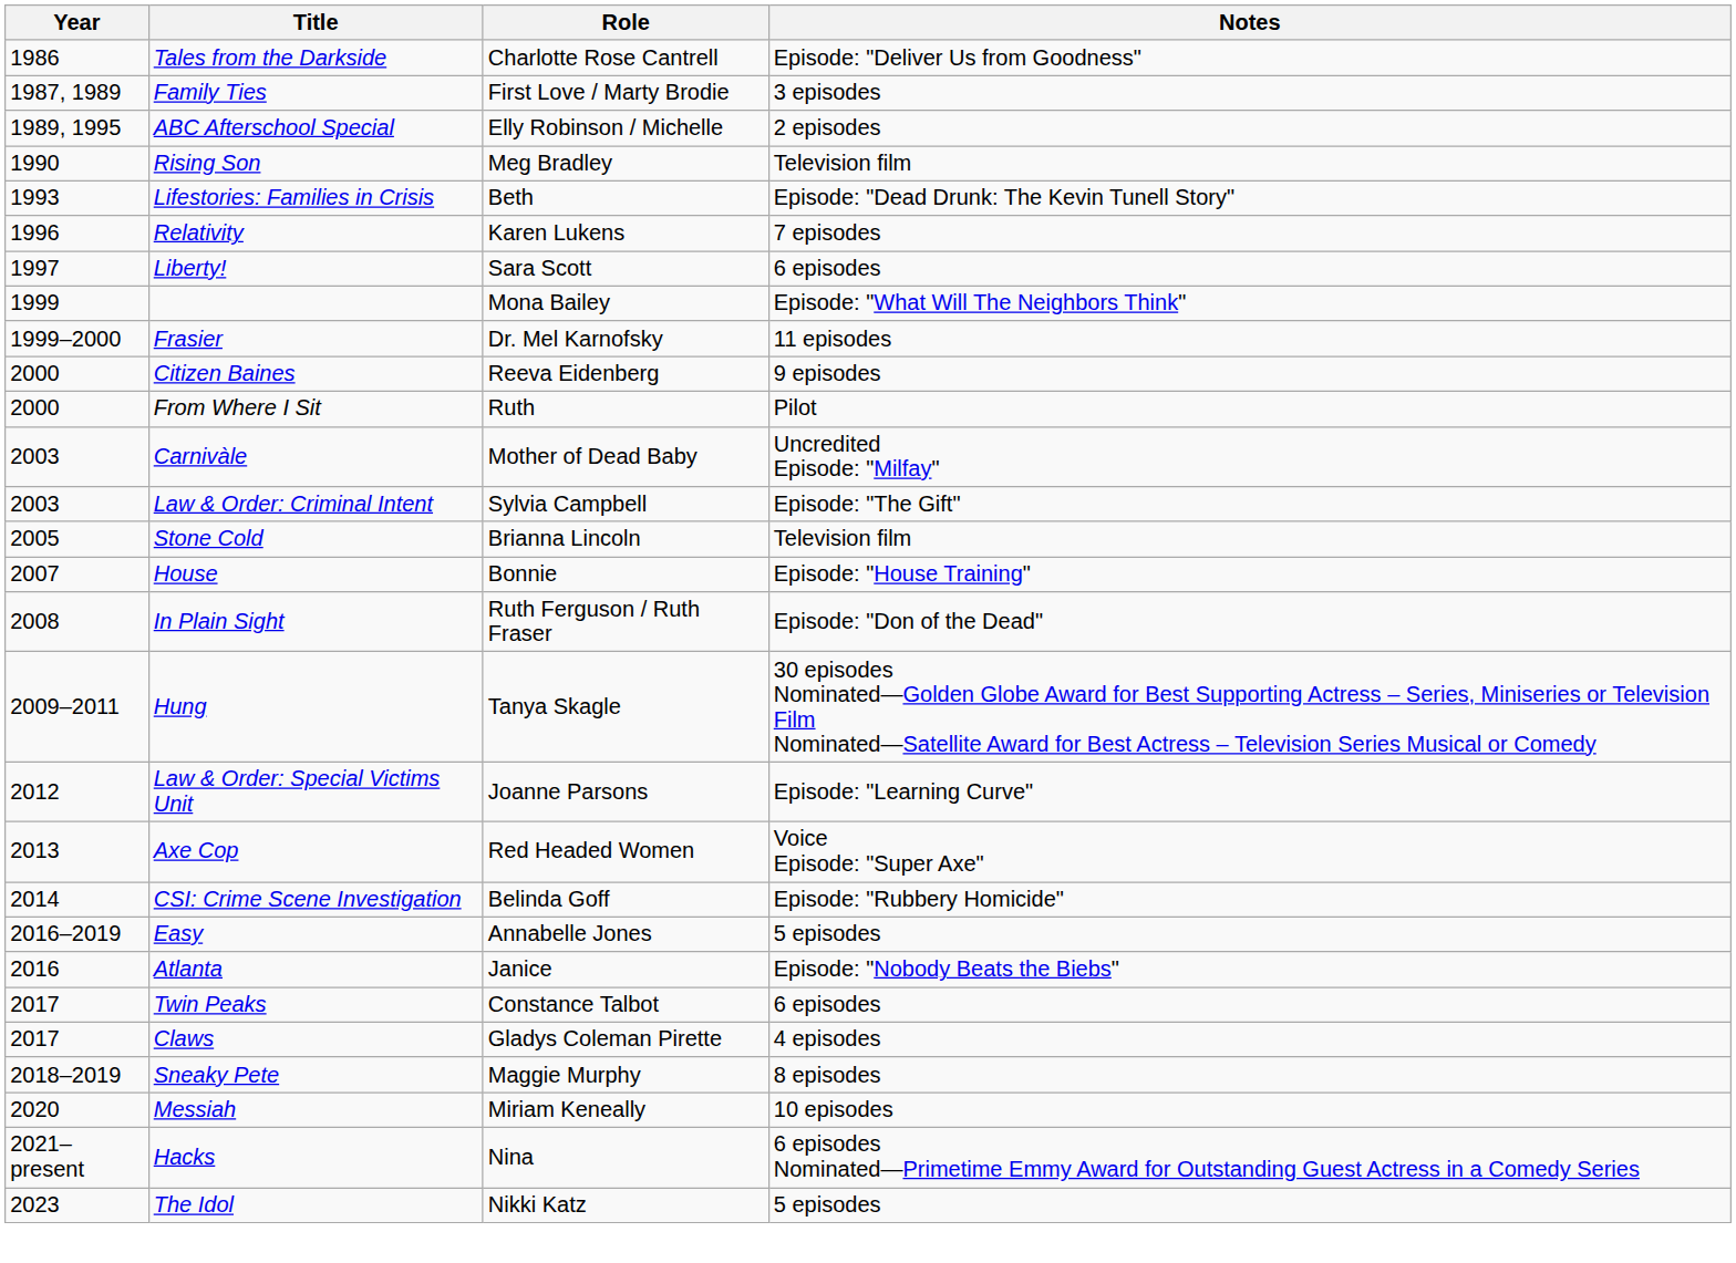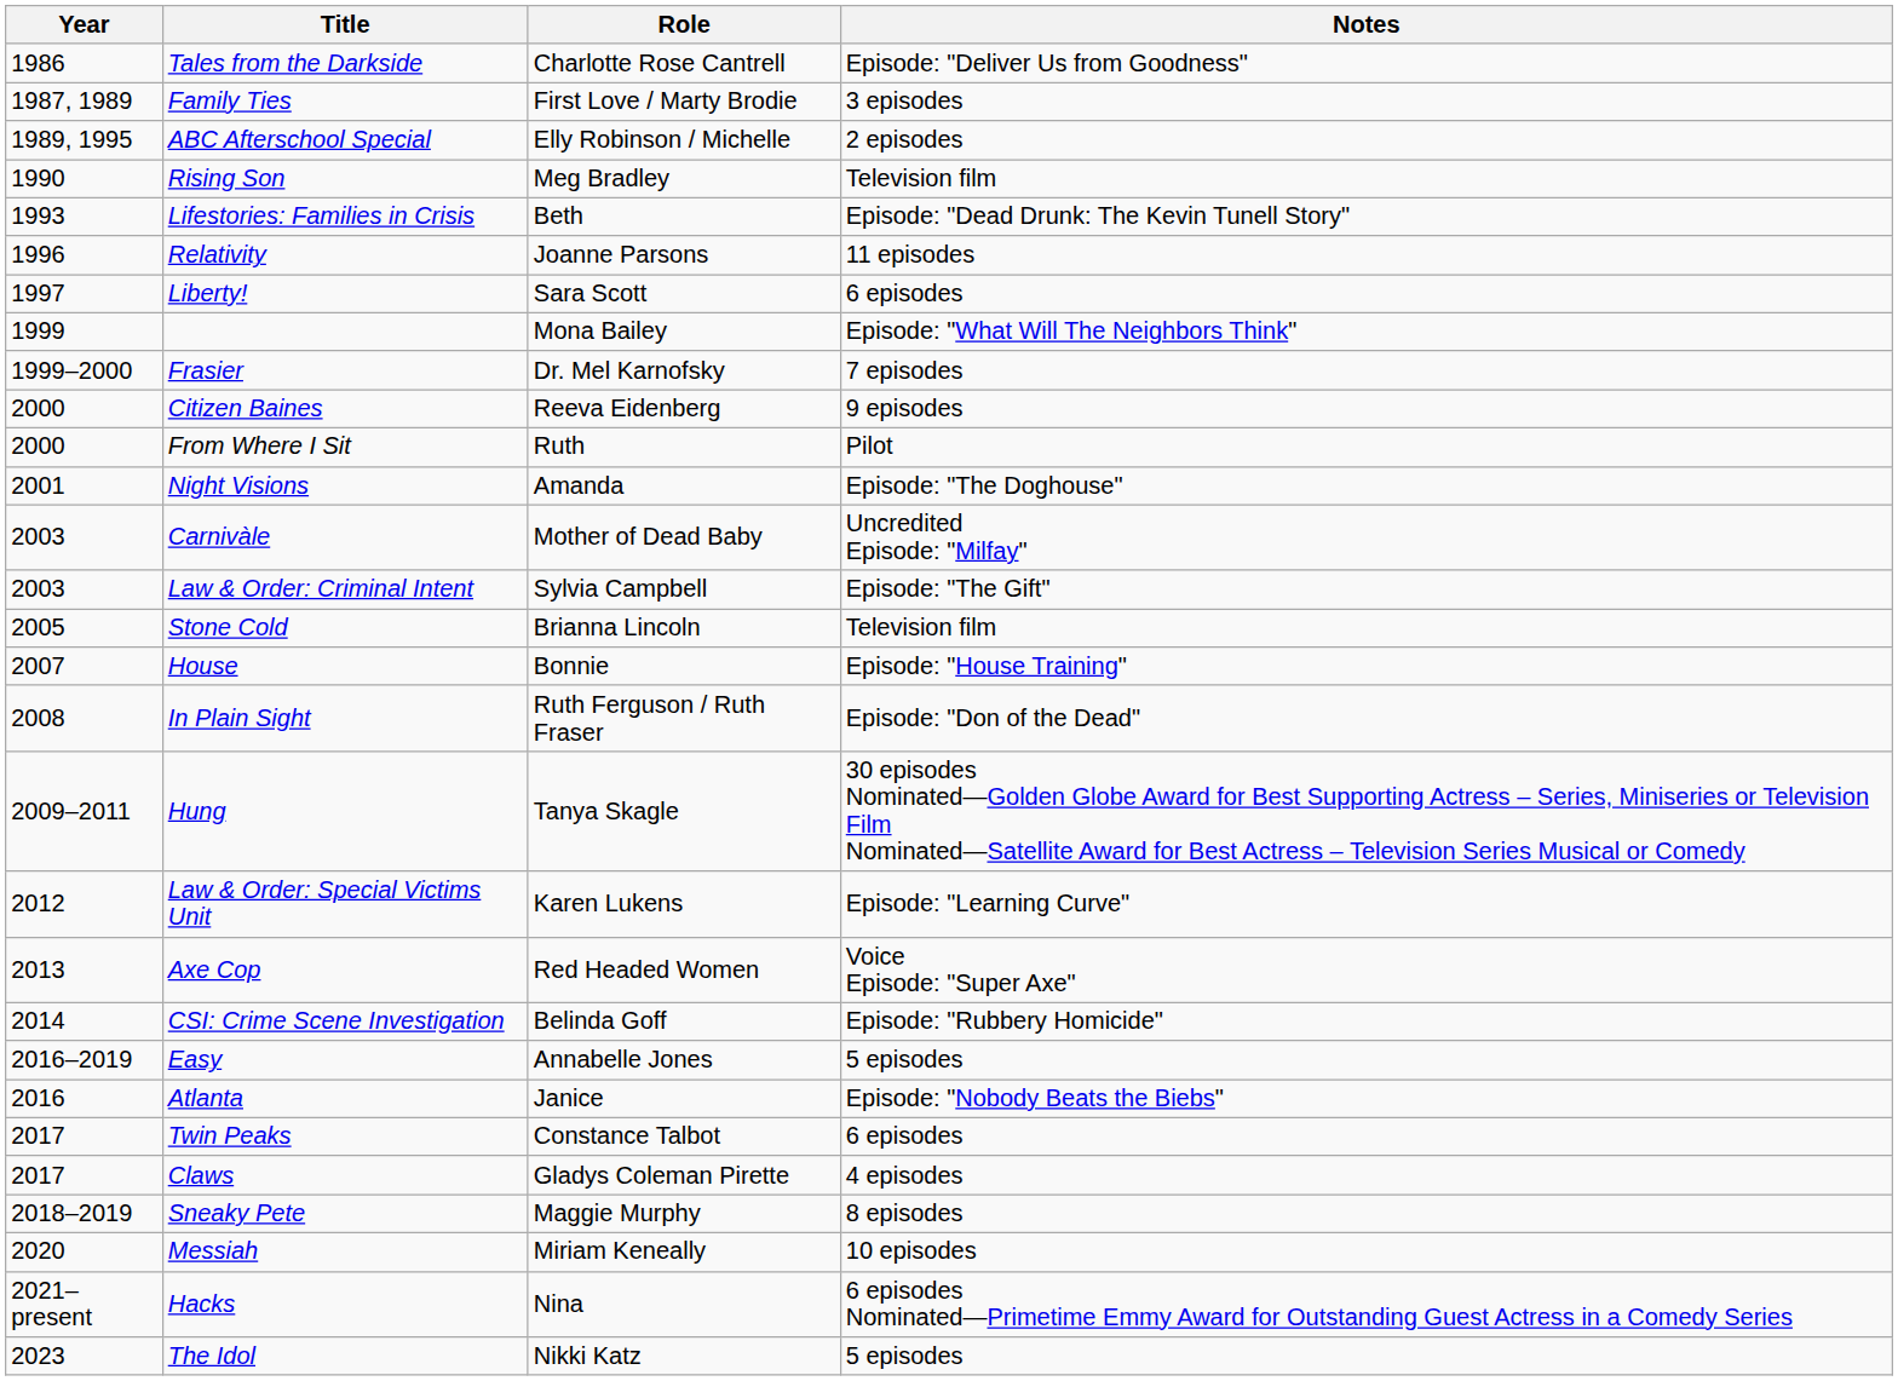Relativity | Role: Karen Lukens -> Joanne Parsons
Relativity | Notes: 7 episodes -> 11 episodes
Frasier | Notes: 11 episodes -> 7 episodes
+ row: 2001 | Night Visions | Amanda | Episode: "The Doghouse"
Law & Order: Special Victims Unit | Role: Joanne Parsons -> Karen Lukens
